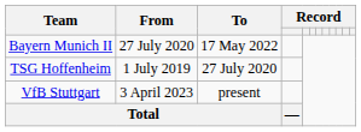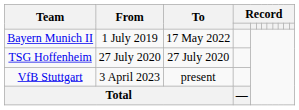Bayern Munich II | From: 27 July 2020 -> 1 July 2019
TSG Hoffenheim | From: 1 July 2019 -> 27 July 2020
